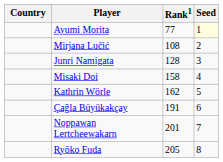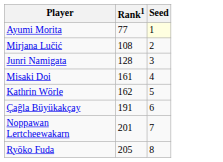- column: Country
Misaki Doi | Rank1: 158 -> 161
